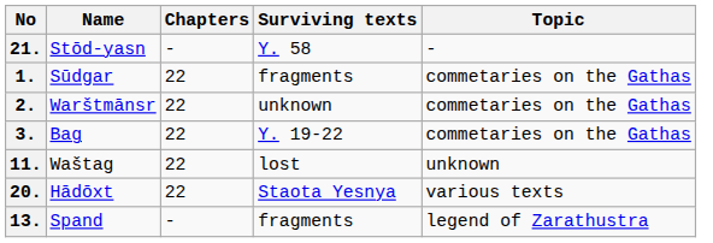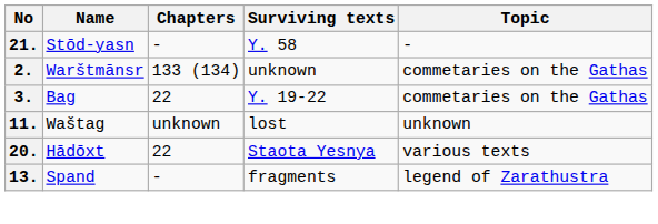- row: 1. | Sūdgar | 22 | fragments | commetaries on the Gathas
2. | Chapters: 22 -> 133 (134)
11. | Chapters: 22 -> unknown
